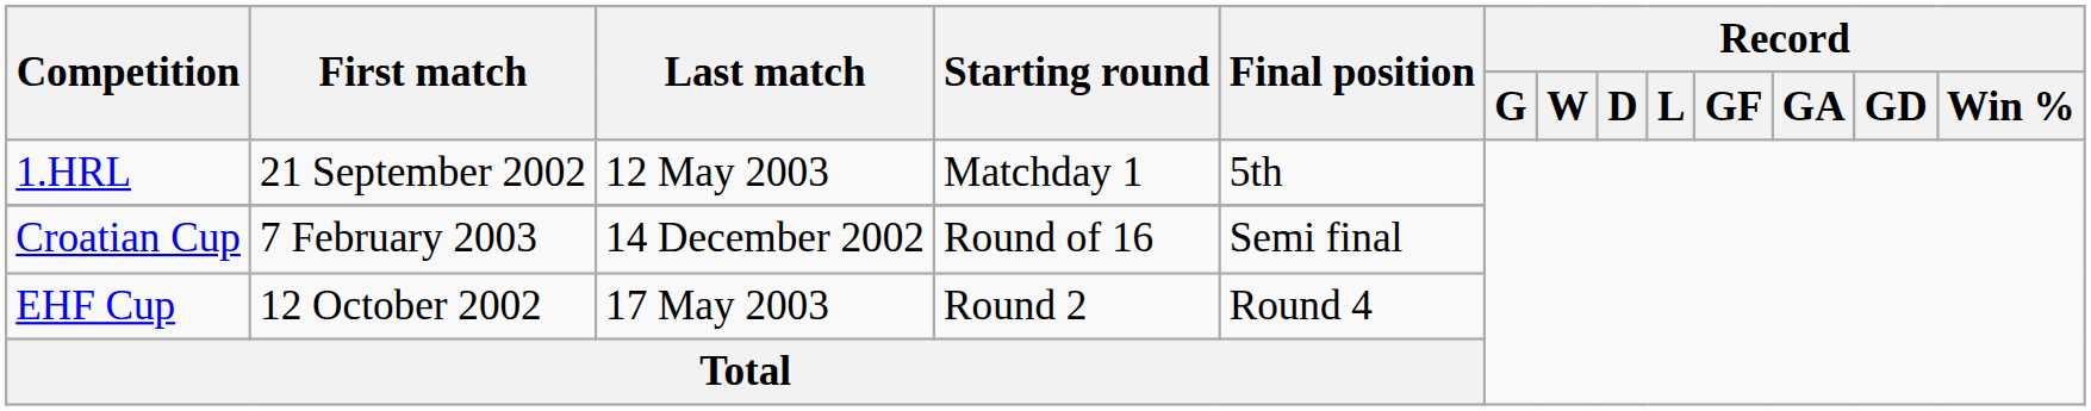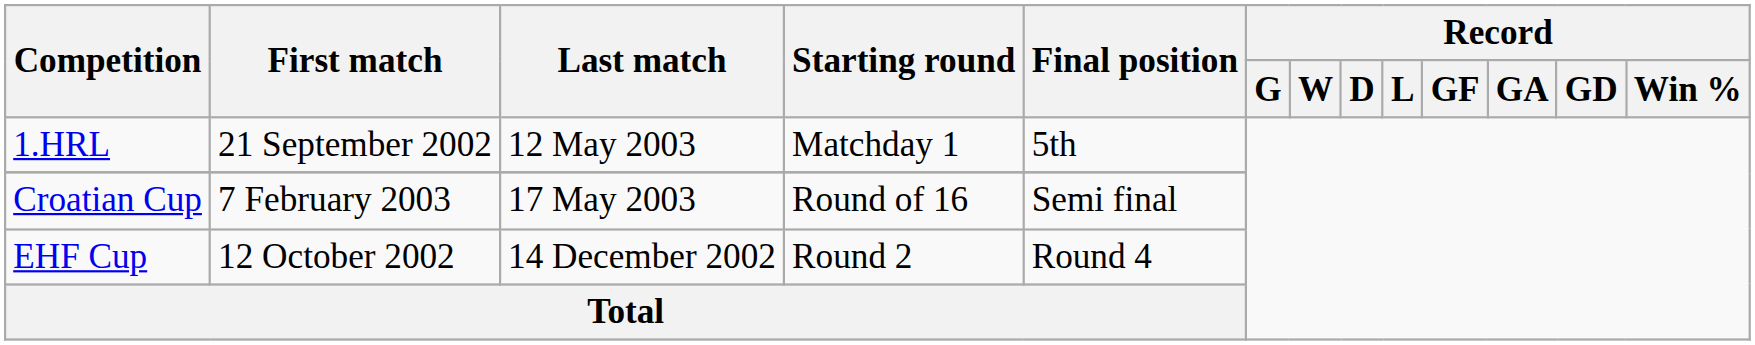Croatian Cup | Last match: 14 December 2002 -> 17 May 2003
EHF Cup | Last match: 17 May 2003 -> 14 December 2002
